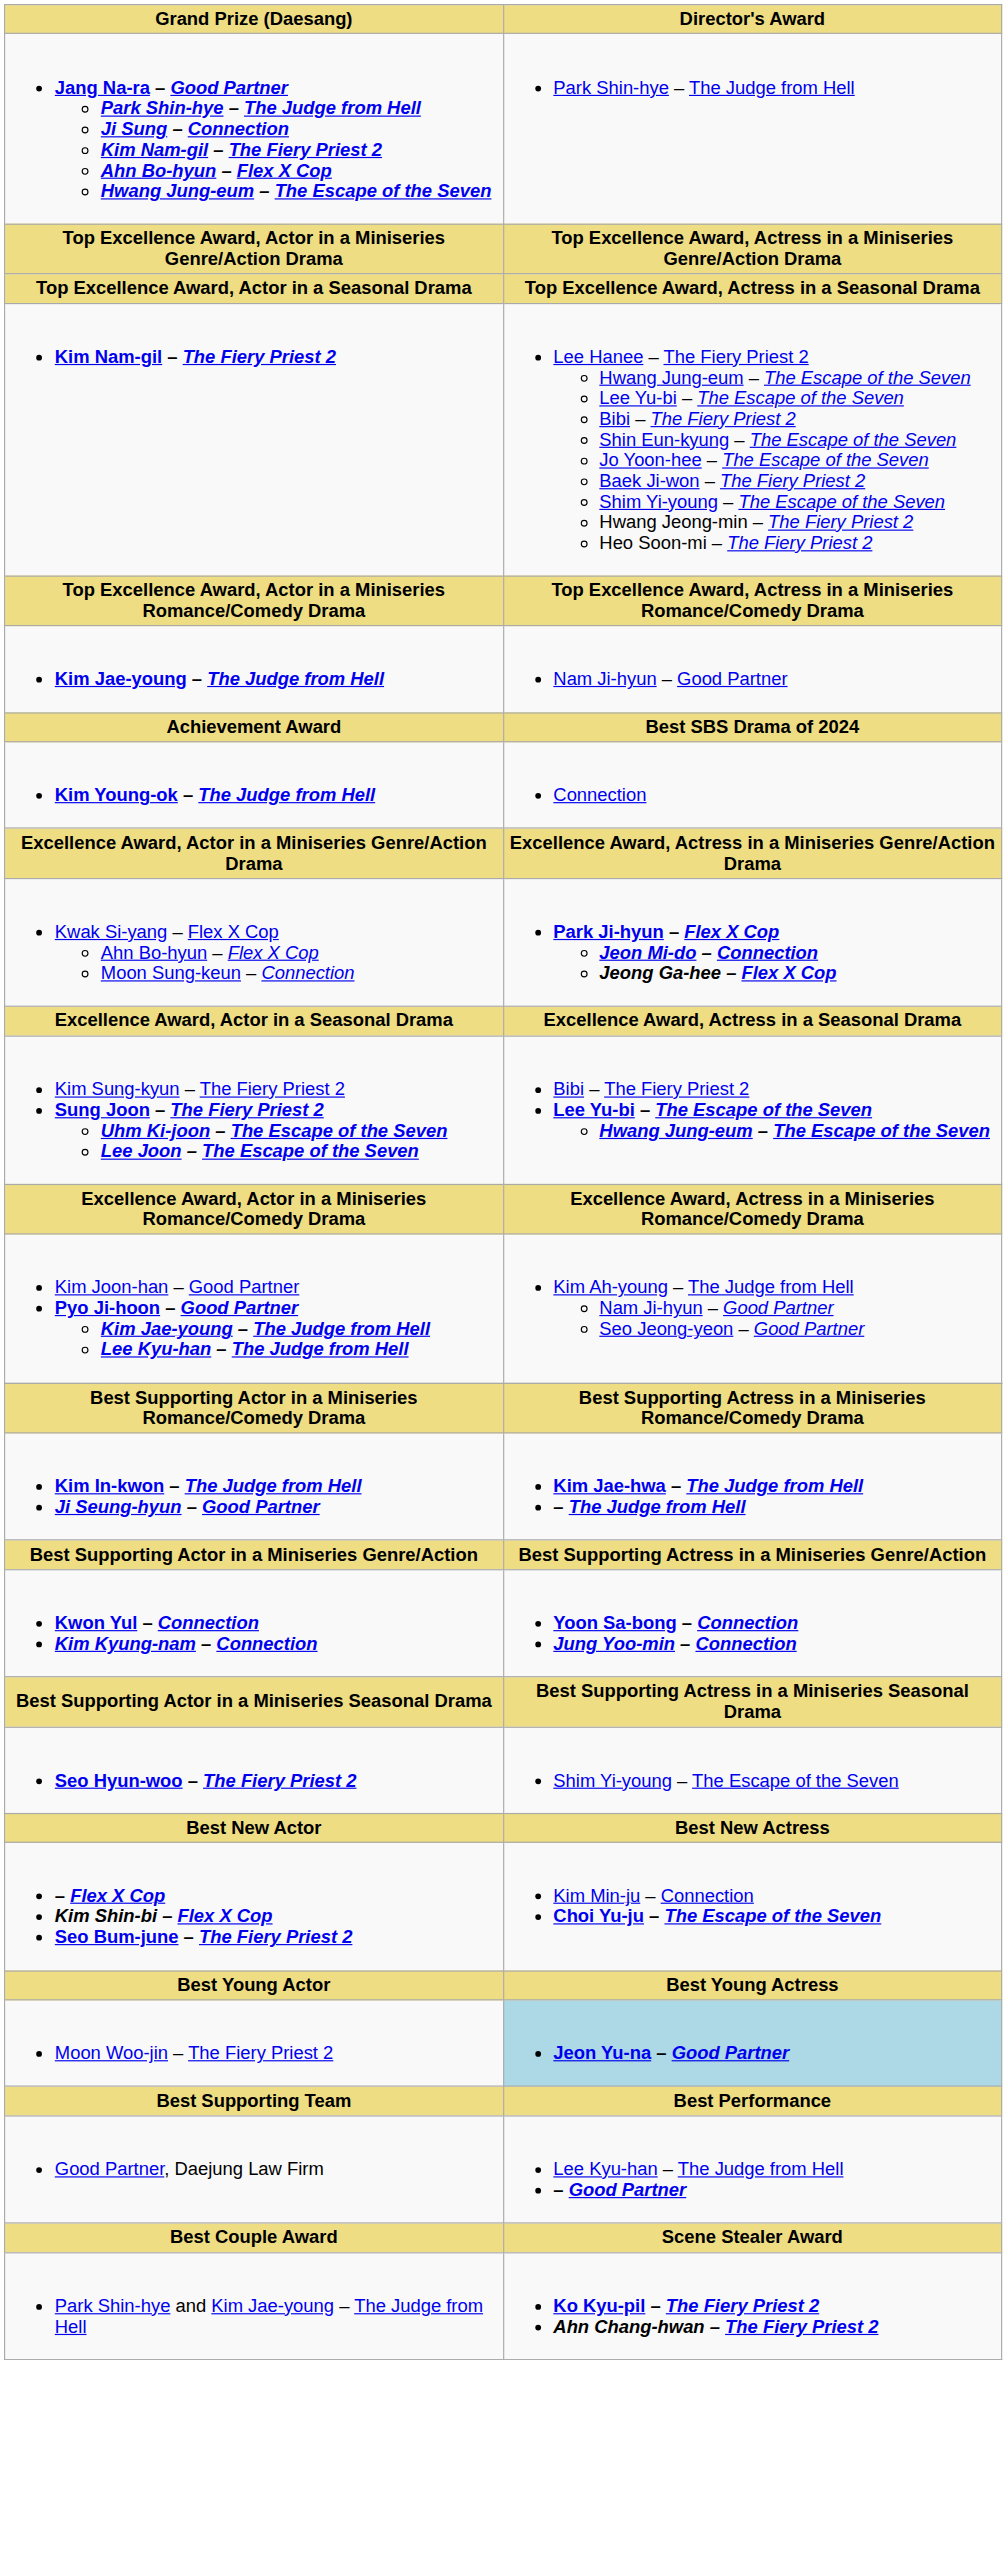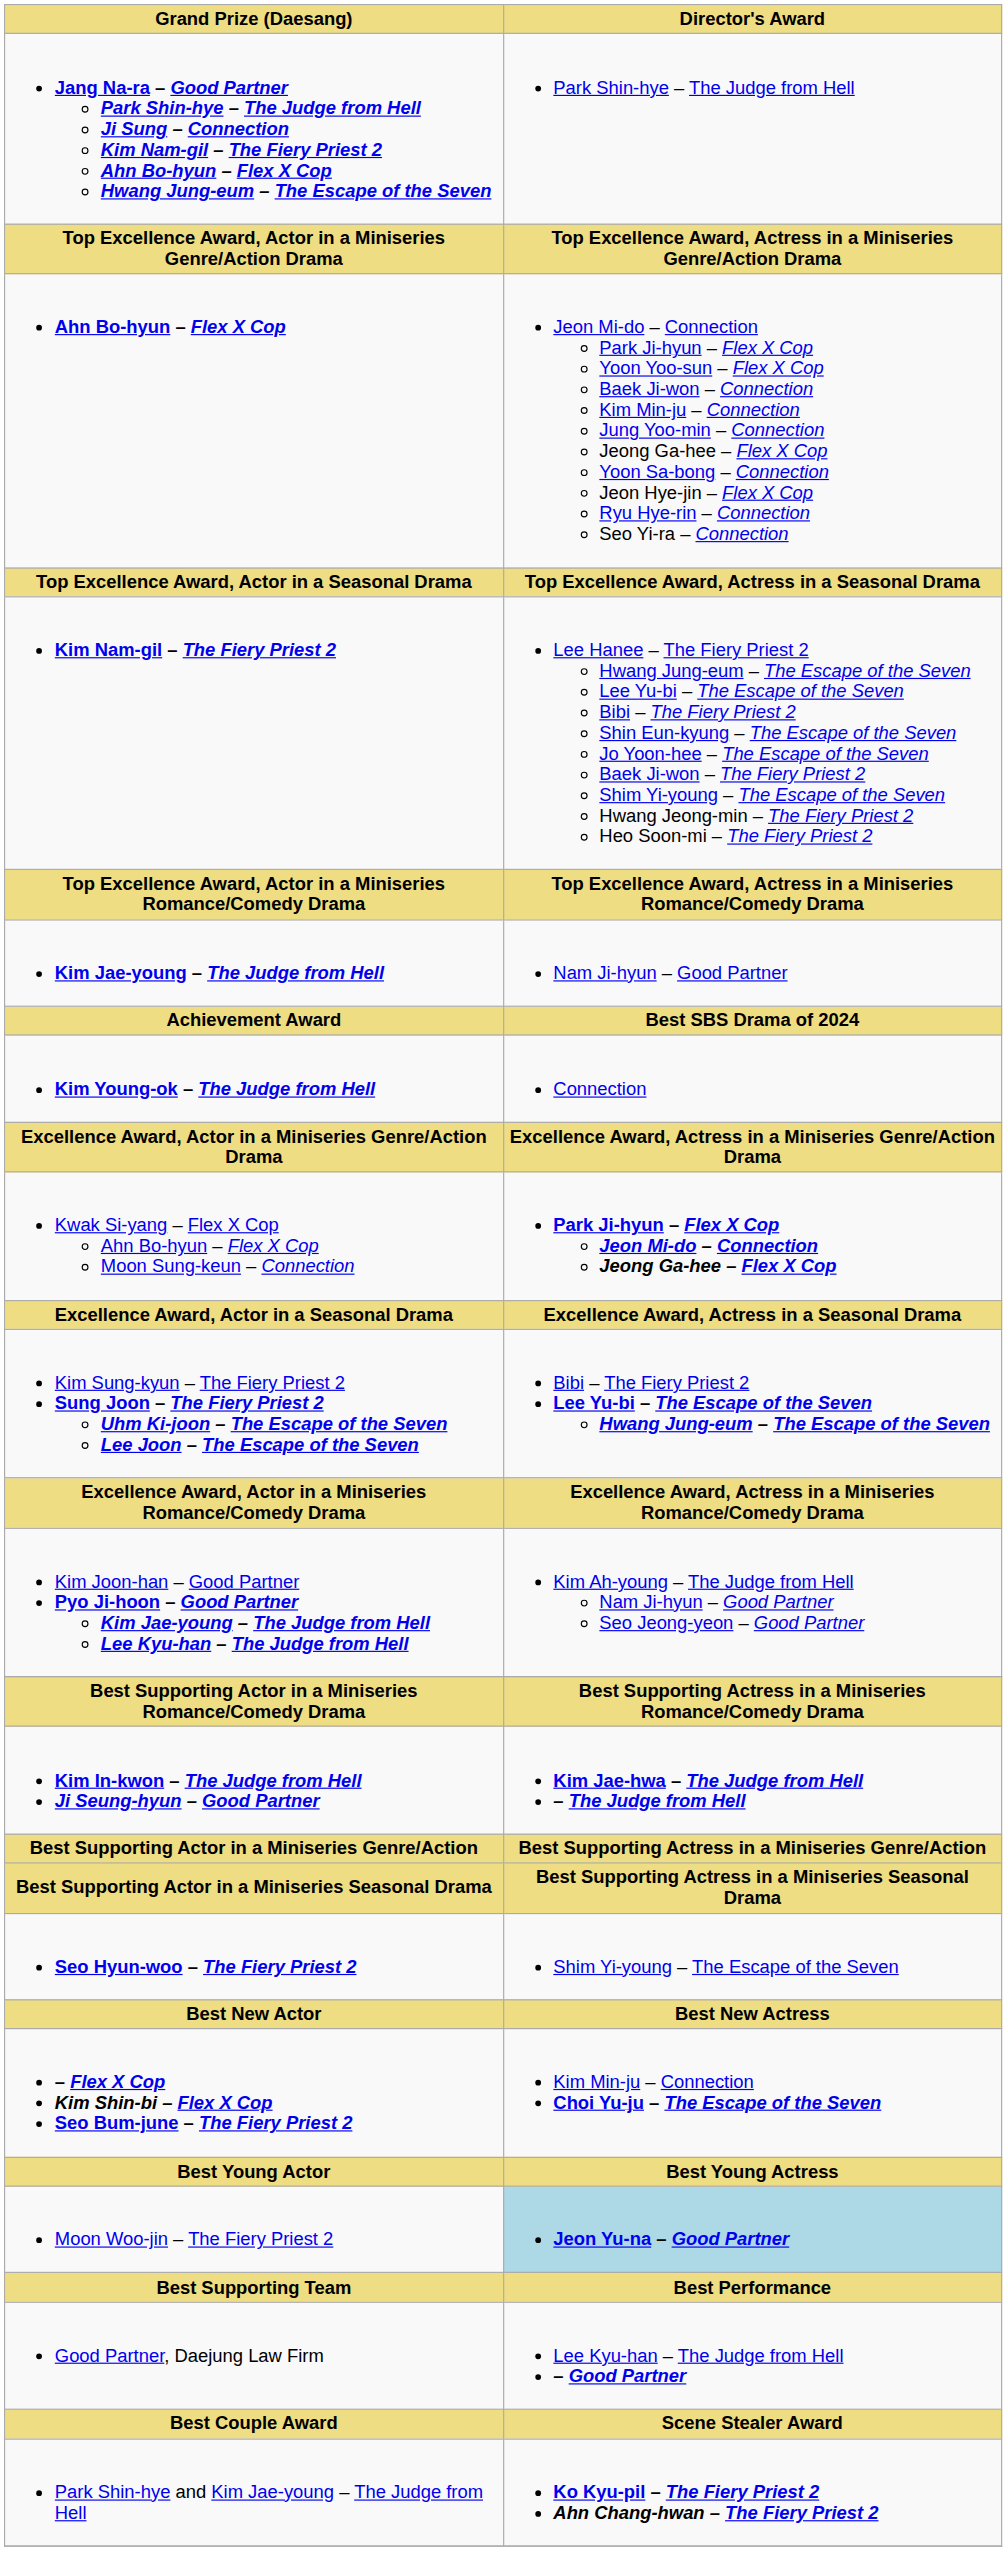+ row: Ahn Bo-hyun – Flex X Cop | Jeon Mi-do – Connection Park Ji-hyun – Flex X Cop Yoon Yoo-sun – Flex X Cop Baek Ji-won – Connection Kim Min-ju – Connection Jung Yoo-min – Connection Jeong Ga-hee – Flex X Cop Yoon Sa-bong – Connection Jeon Hye-jin – Flex X Cop Ryu Hye-rin – Connection Seo Yi-ra – Connection
- row: Kwon Yul – Connection Kim Kyung-nam – Connection | Yoon Sa-bong – Connection Jung Yoo-min – Connection
